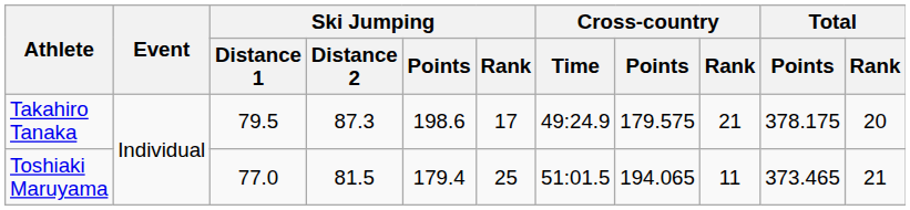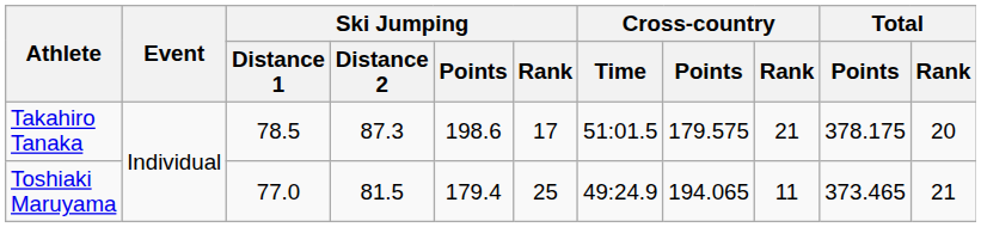Takahiro Tanaka | Ski Jumping / Distance 1: 79.5 -> 78.5
Takahiro Tanaka | Cross-country / Time: 49:24.9 -> 51:01.5
Toshiaki Maruyama | Cross-country / Time: 51:01.5 -> 49:24.9
